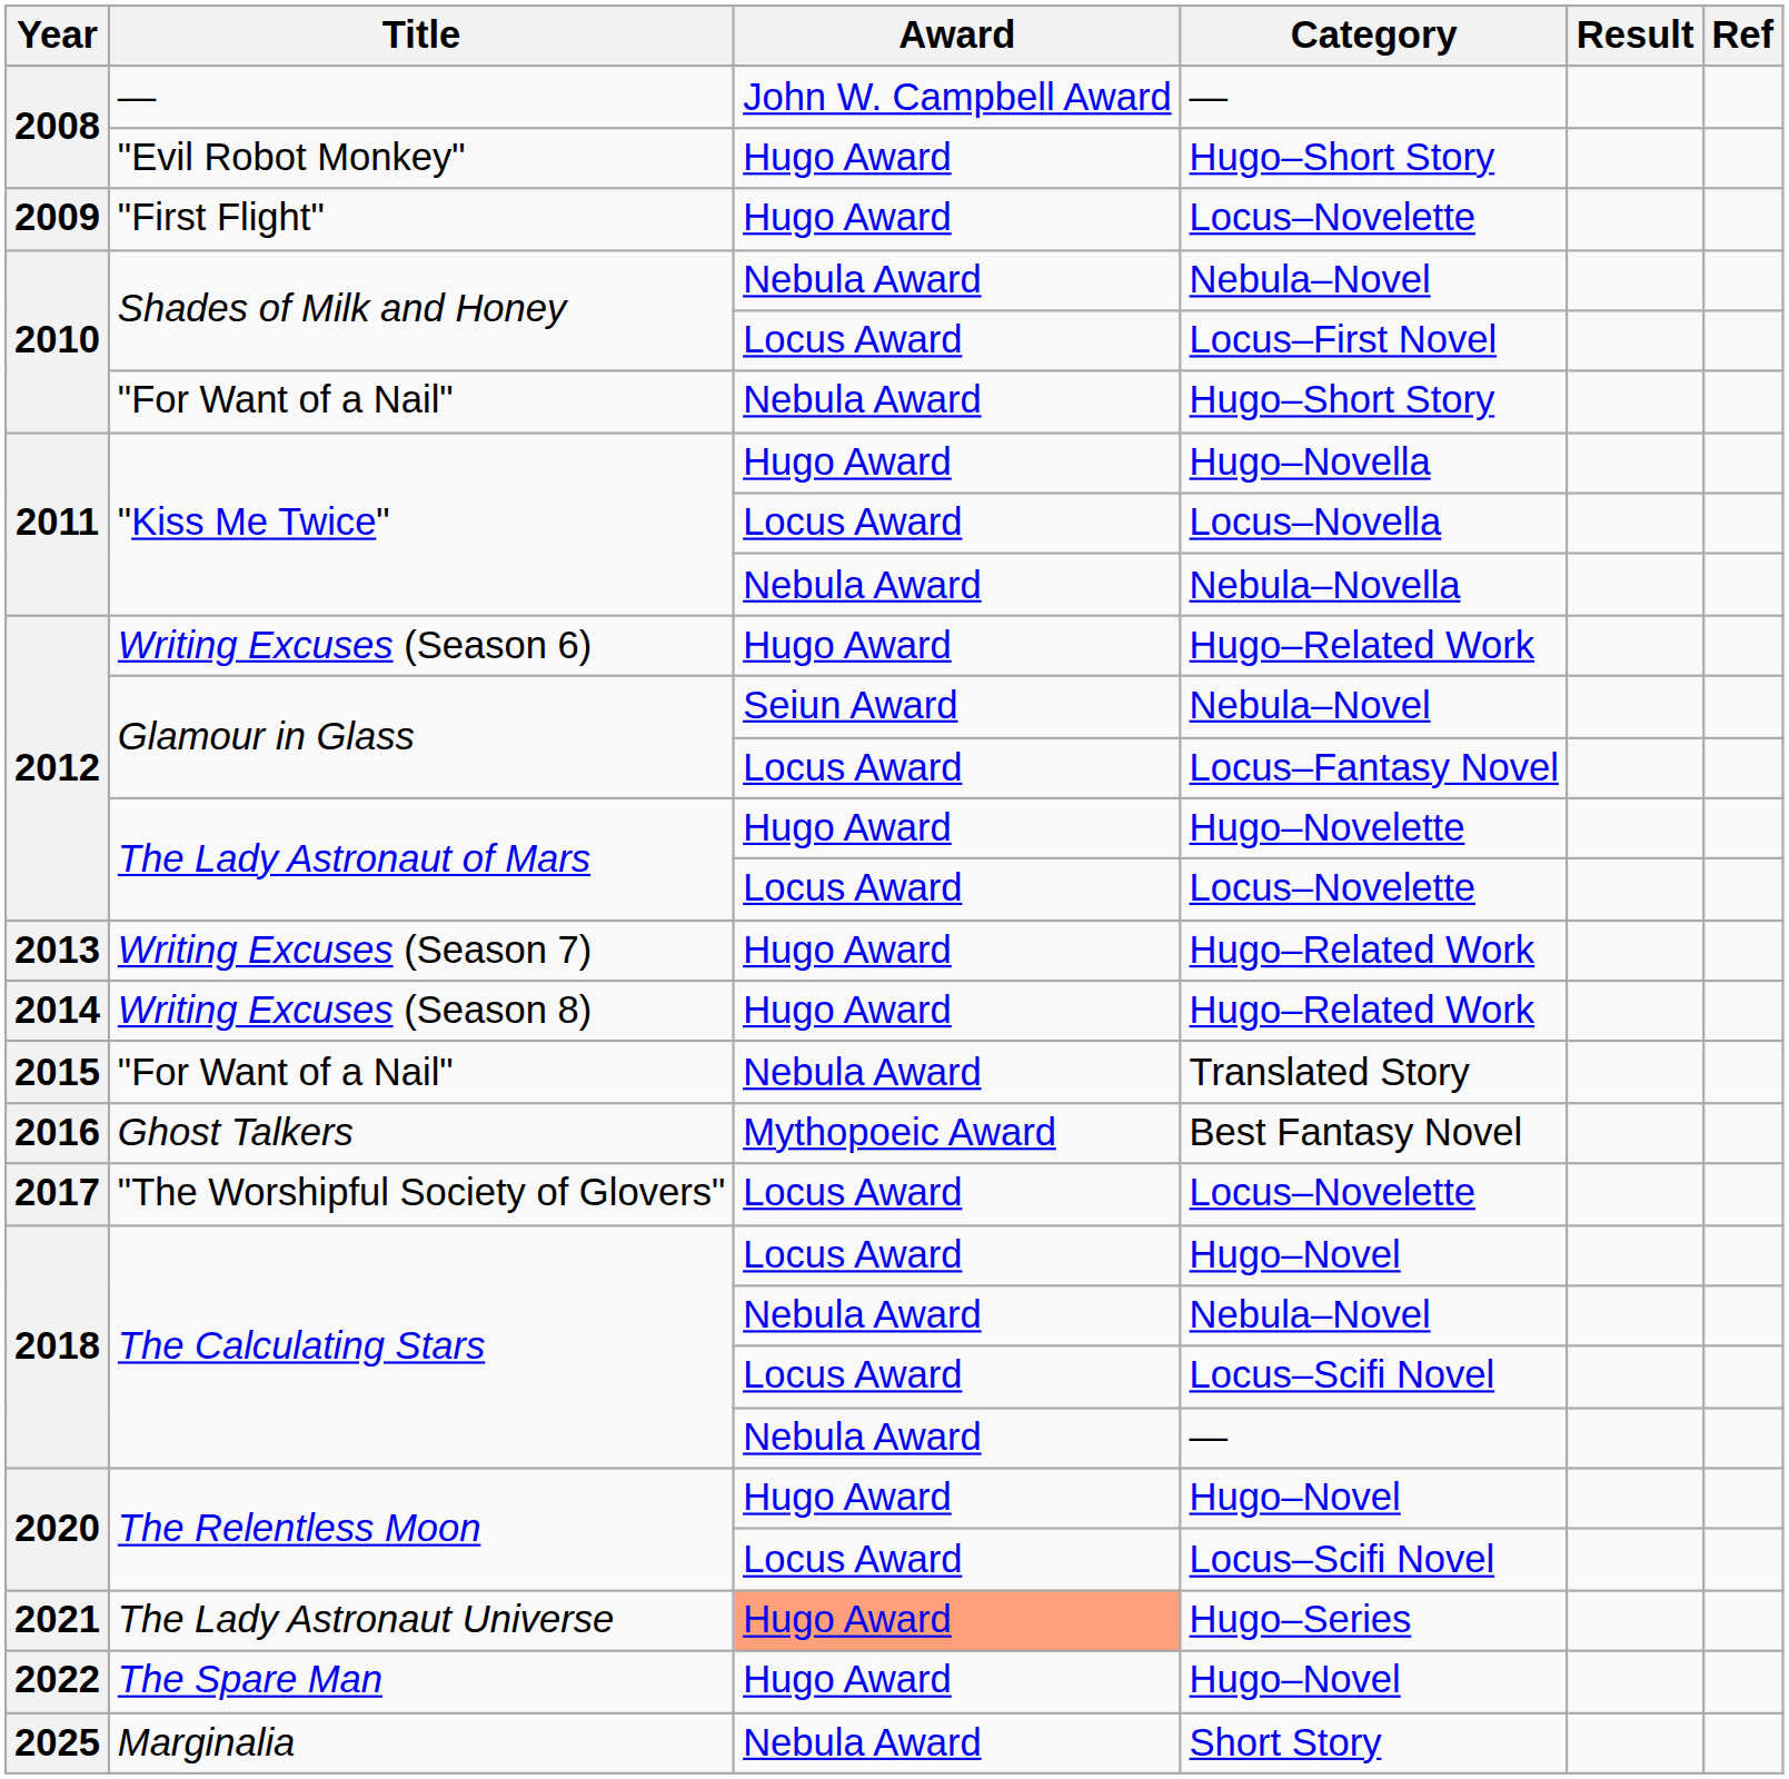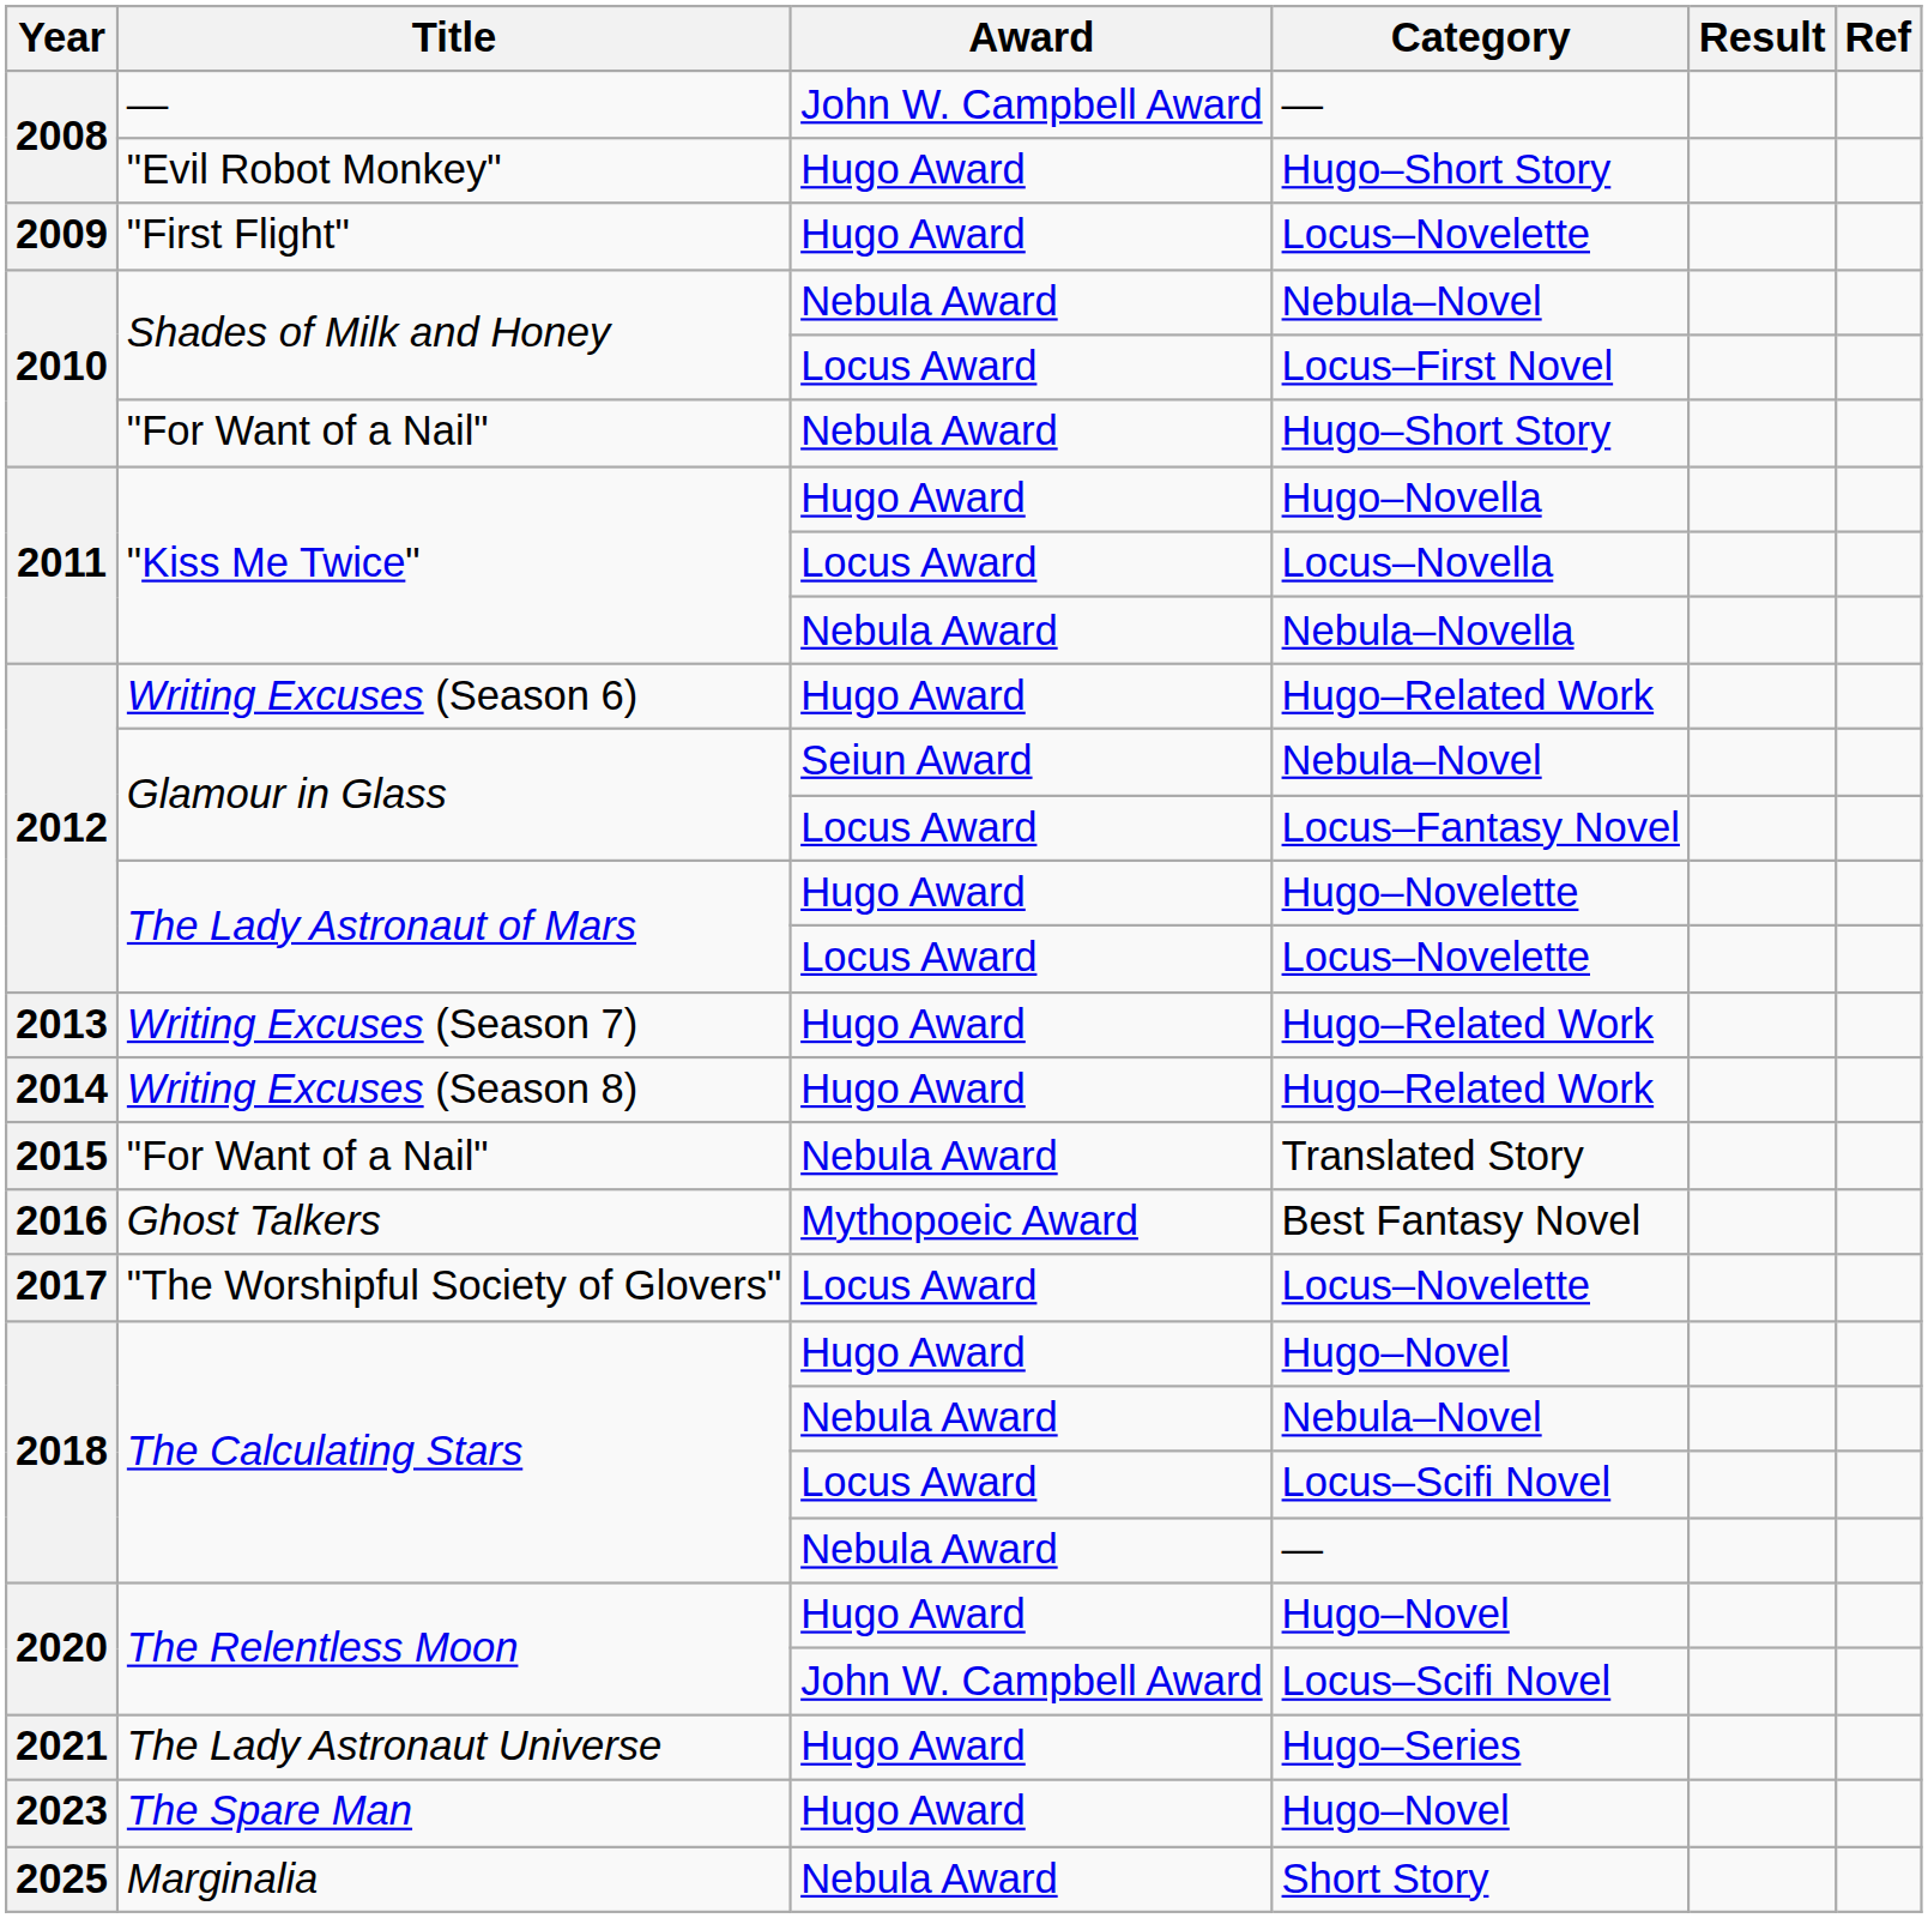The Calculating Stars / Hugo–Novel | Award: Locus Award -> Hugo Award
The Relentless Moon / Locus–Scifi Novel | Award: Locus Award -> John W. Campbell Award
The Lady Astronaut Universe | Award: lightsalmon background -> no background
The Spare Man | Year: 2022 -> 2023
